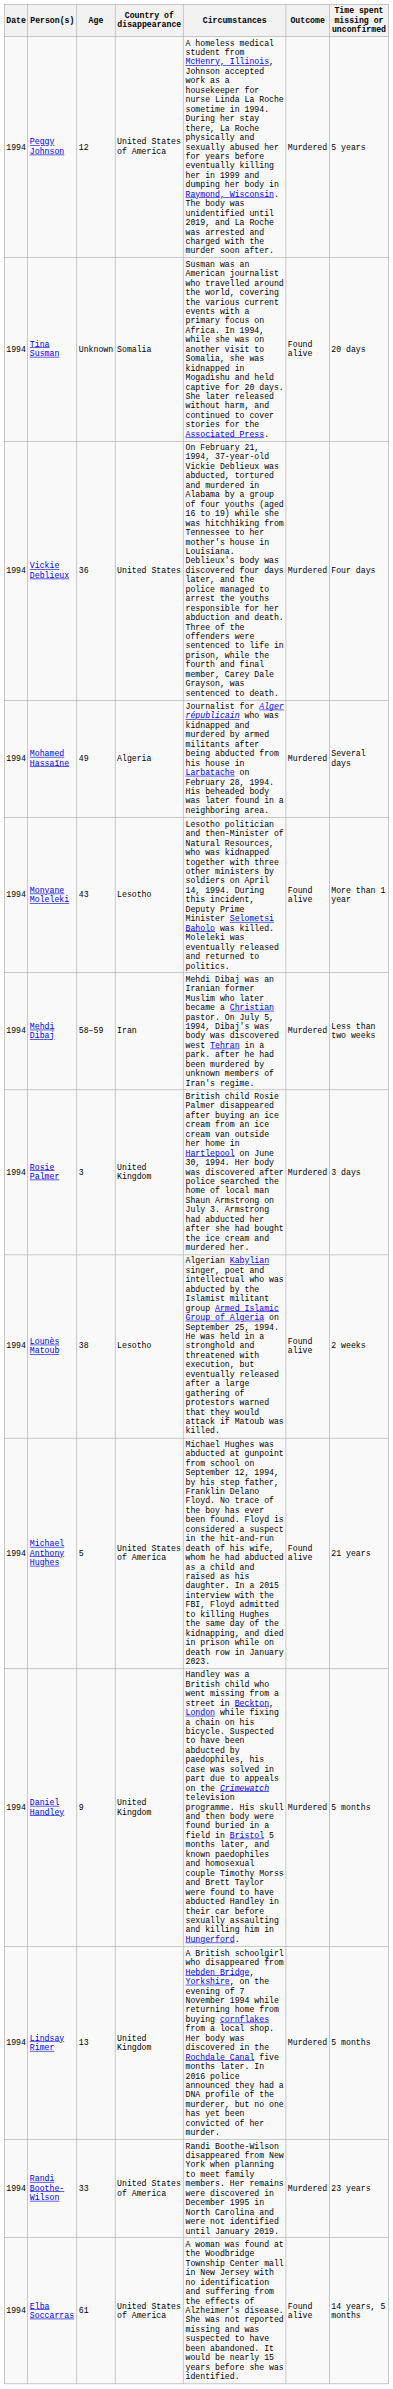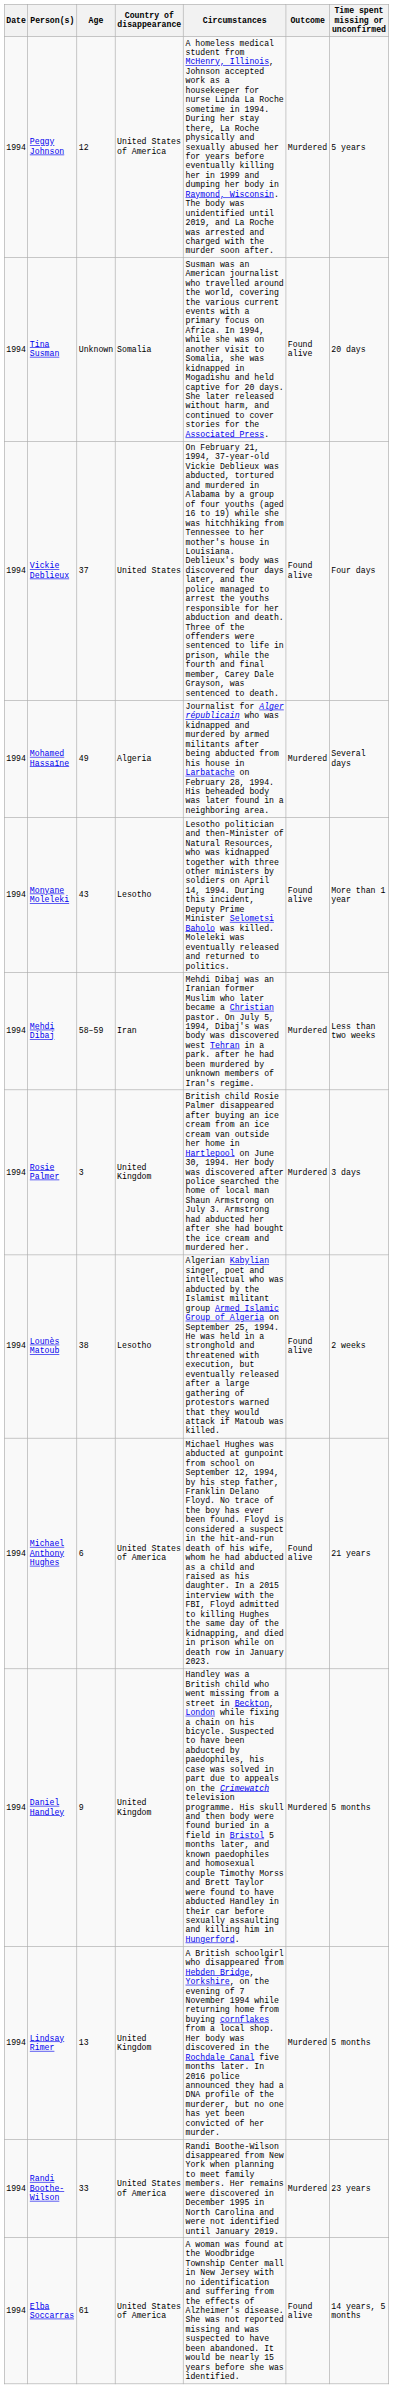Vickie Deblieux | Age: 36 -> 37
Vickie Deblieux | Outcome: Murdered -> Found alive
Michael Anthony Hughes | Age: 5 -> 6
